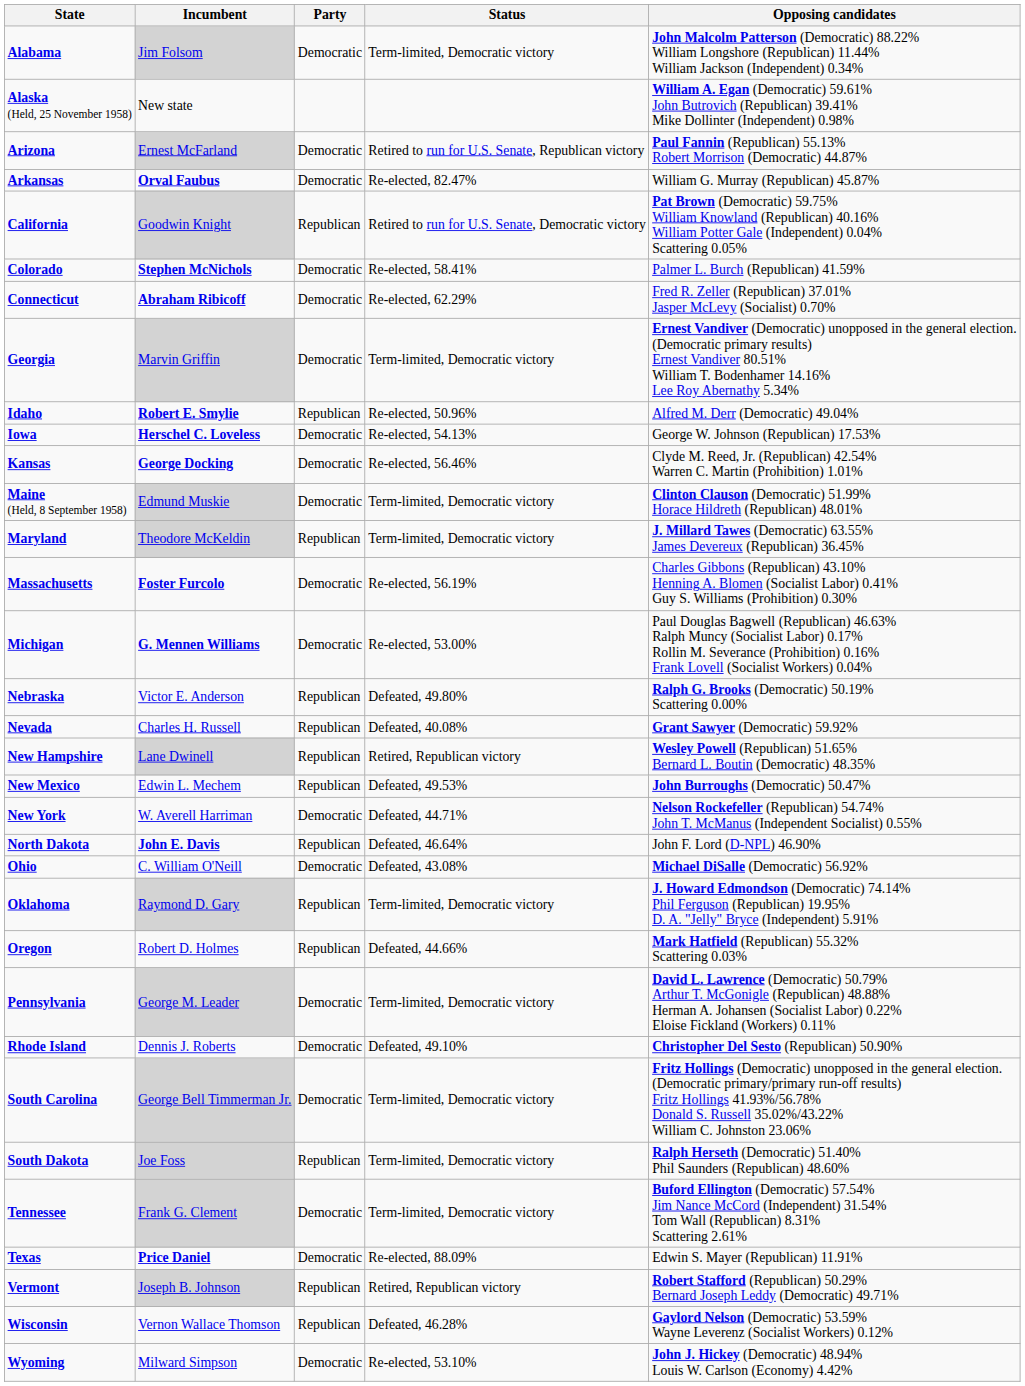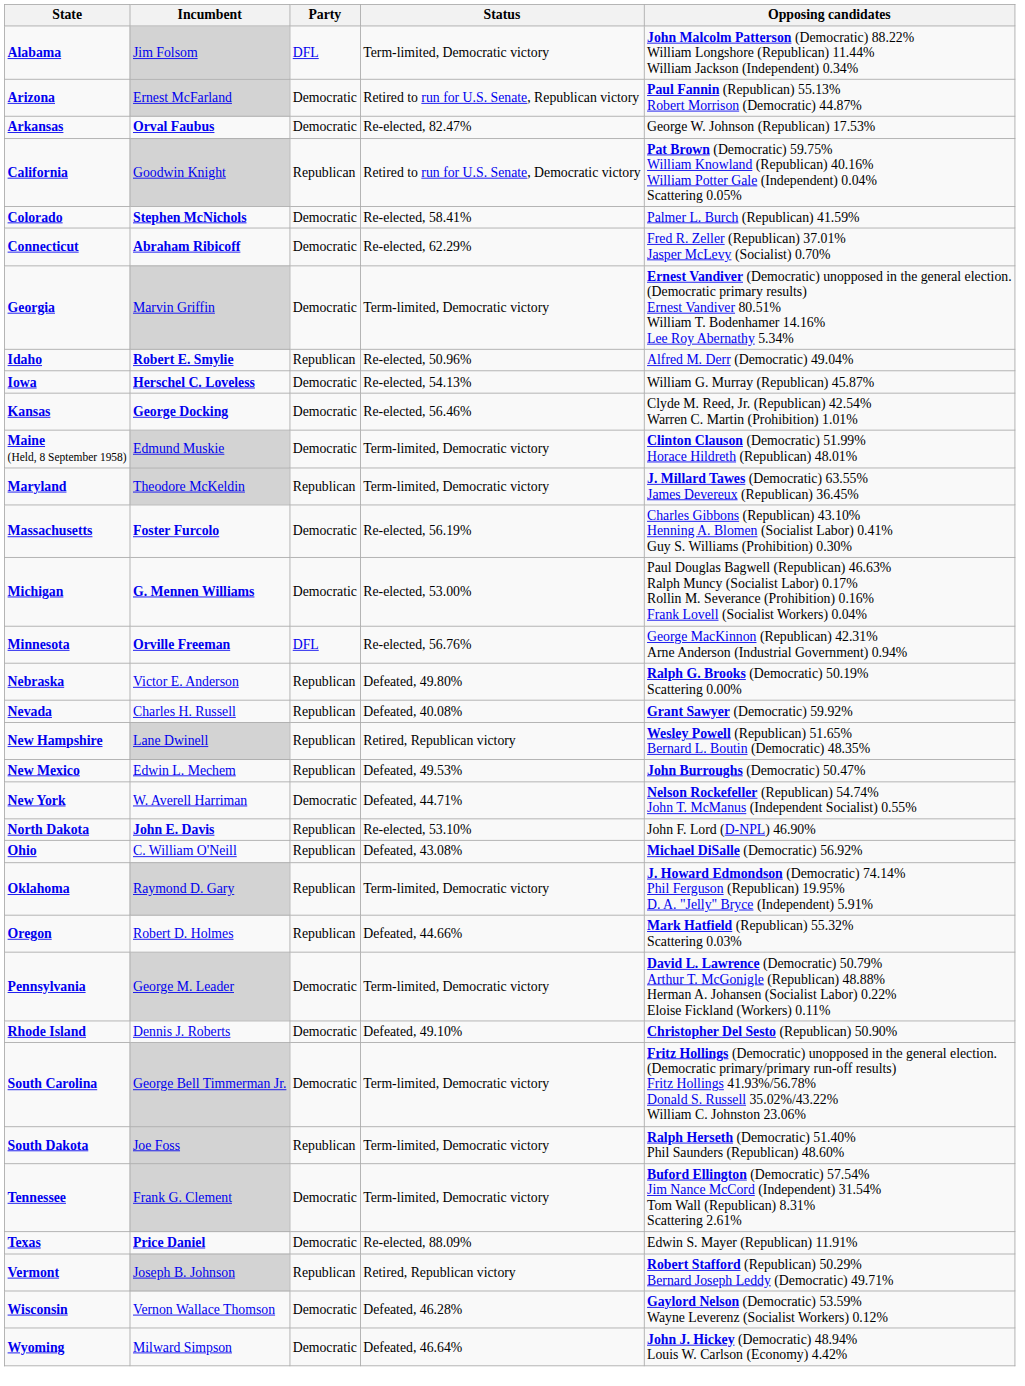Alabama | Party: Democratic -> DFL
- row: Alaska (Held, 25 November 1958) | New state | William A. Egan (Democratic) 59.61% John Butrovich (Republican) 39.41% Mike Dollinter (Independent) 0.98%
Arkansas | Opposing candidates: William G. Murray (Republican) 45.87% -> George W. Johnson (Republican) 17.53%
Iowa | Opposing candidates: George W. Johnson (Republican) 17.53% -> William G. Murray (Republican) 45.87%
+ row: Minnesota | Orville Freeman | DFL | Re-elected, 56.76% | George MacKinnon (Republican) 42.31% Arne Anderson (Industrial Government) 0.94%
North Dakota | Status: Defeated, 46.64% -> Re-elected, 53.10%
Ohio | Party: Democratic -> Republican
Wisconsin | Party: Republican -> Democratic
Wyoming | Status: Re-elected, 53.10% -> Defeated, 46.64%
